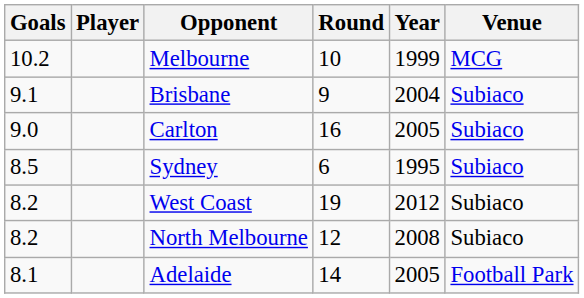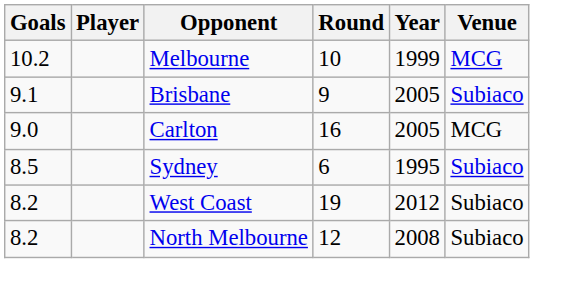Brisbane | Year: 2004 -> 2005
Carlton | Venue: Subiaco -> MCG
- row: 8.1 | Adelaide | 14 | 2005 | Football Park
